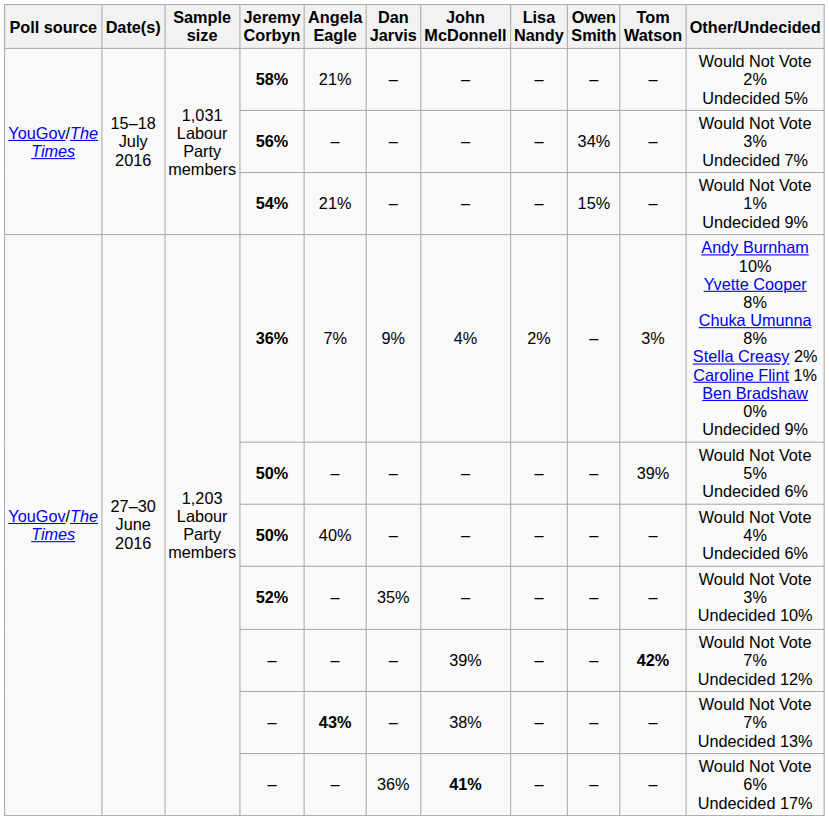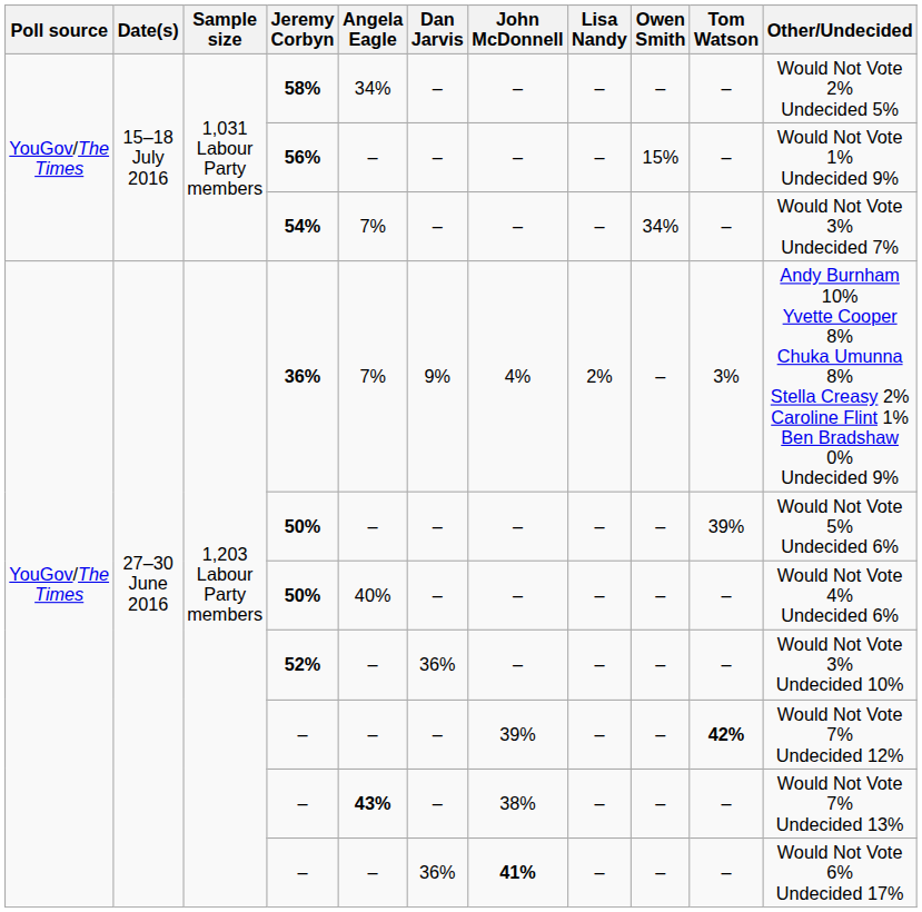58% | Angela Eagle: 21% -> 34%
56% | Owen Smith: 34% -> 15%
56% | Other/Undecided: Would Not Vote 3% Undecided 7% -> Would Not Vote 1% Undecided 9%
54% | Angela Eagle: 21% -> 7%
54% | Owen Smith: 15% -> 34%
54% | Other/Undecided: Would Not Vote 1% Undecided 9% -> Would Not Vote 3% Undecided 7%
52% | Dan Jarvis: 35% -> 36%
